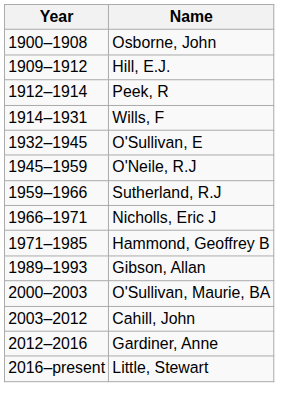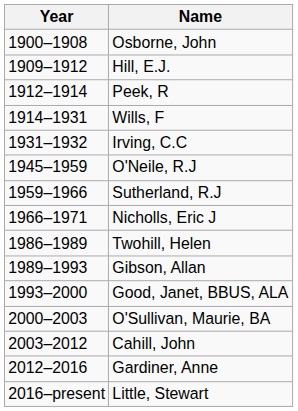+ row: 1931–1932 | Irving, C.C
- row: 1932–1945 | O'Sullivan, E
- row: 1971–1985 | Hammond, Geoffrey B
+ row: 1986–1989 | Twohill, Helen
+ row: 1993–2000 | Good, Janet, BBUS, ALA
